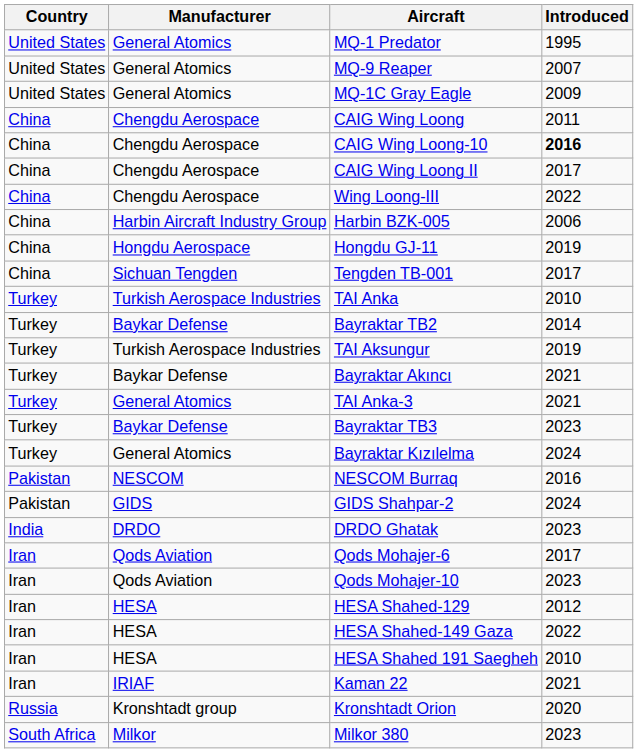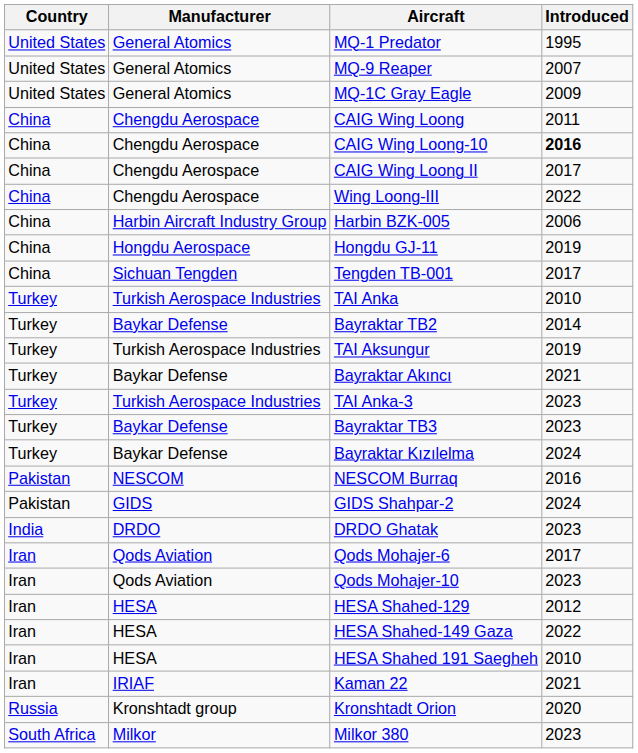TAI Anka-3 | Manufacturer: General Atomics -> Turkish Aerospace Industries
TAI Anka-3 | Introduced: 2021 -> 2023
Bayraktar Kızılelma | Manufacturer: General Atomics -> Baykar Defense
